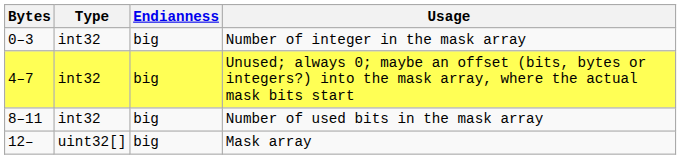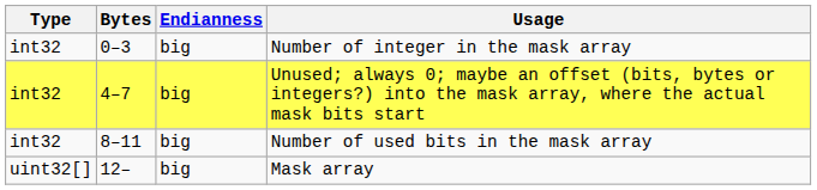columns swapped: Bytes <-> Type
